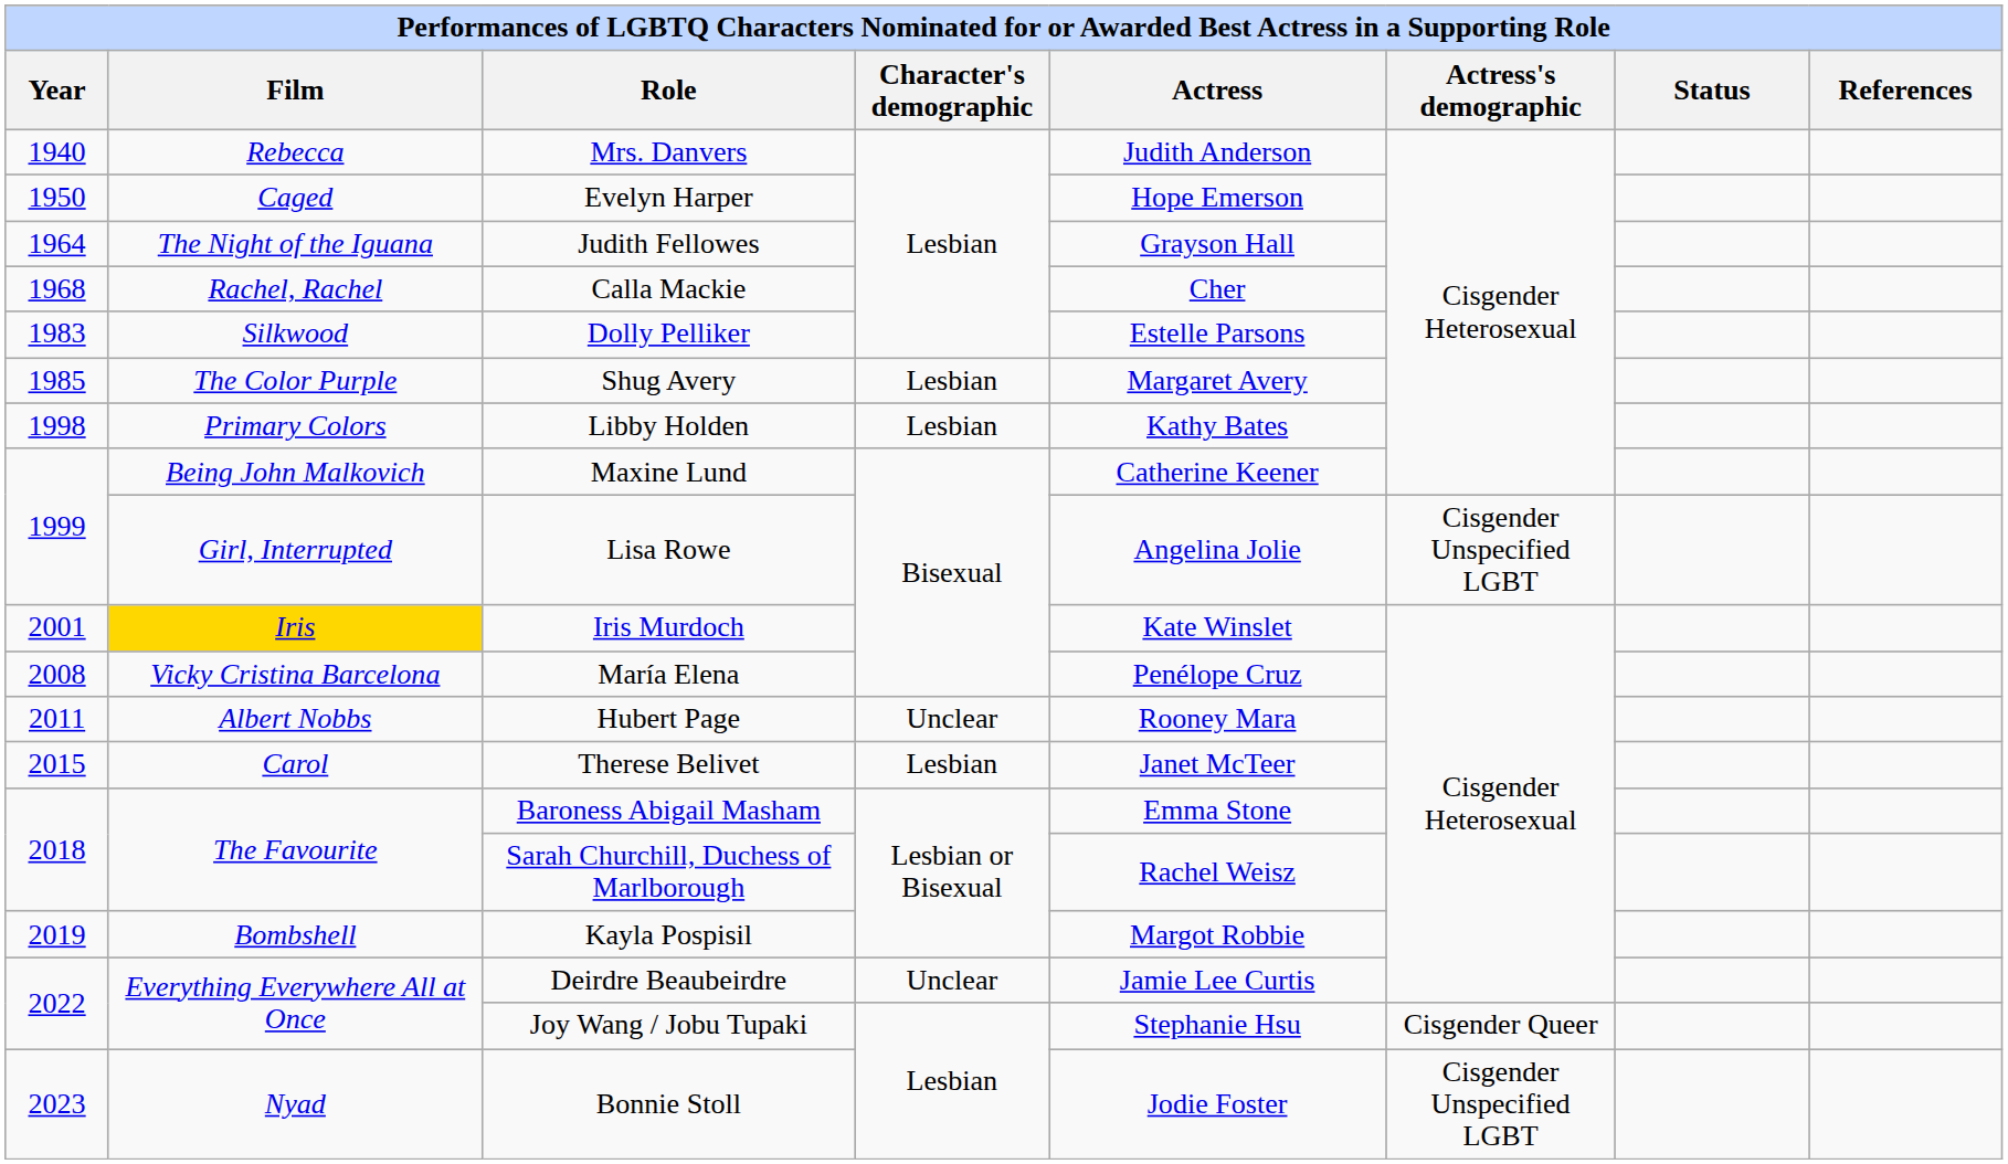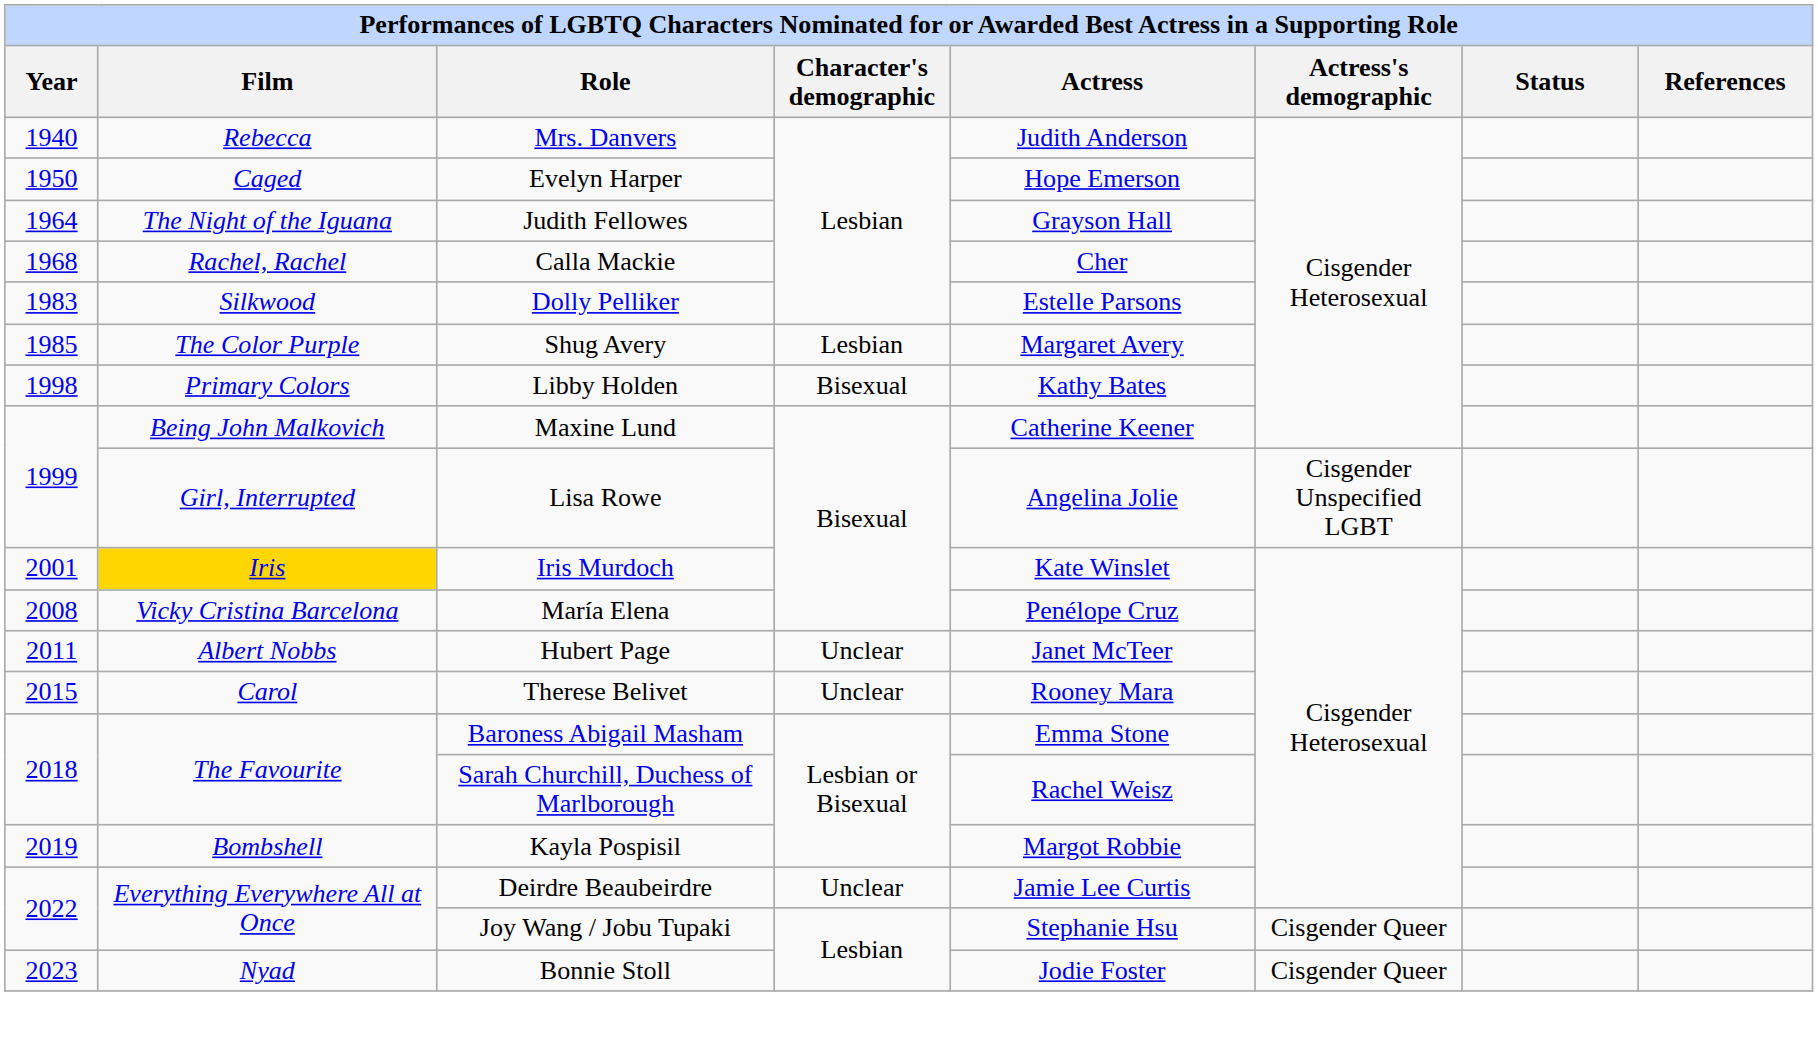Libby Holden | Character's demographic: Lesbian -> Bisexual
Hubert Page | Actress: Rooney Mara -> Janet McTeer
Therese Belivet | Character's demographic: Lesbian -> Unclear
Therese Belivet | Actress: Janet McTeer -> Rooney Mara
Bonnie Stoll | Actress's demographic: Cisgender Unspecified LGBT -> Cisgender Queer
